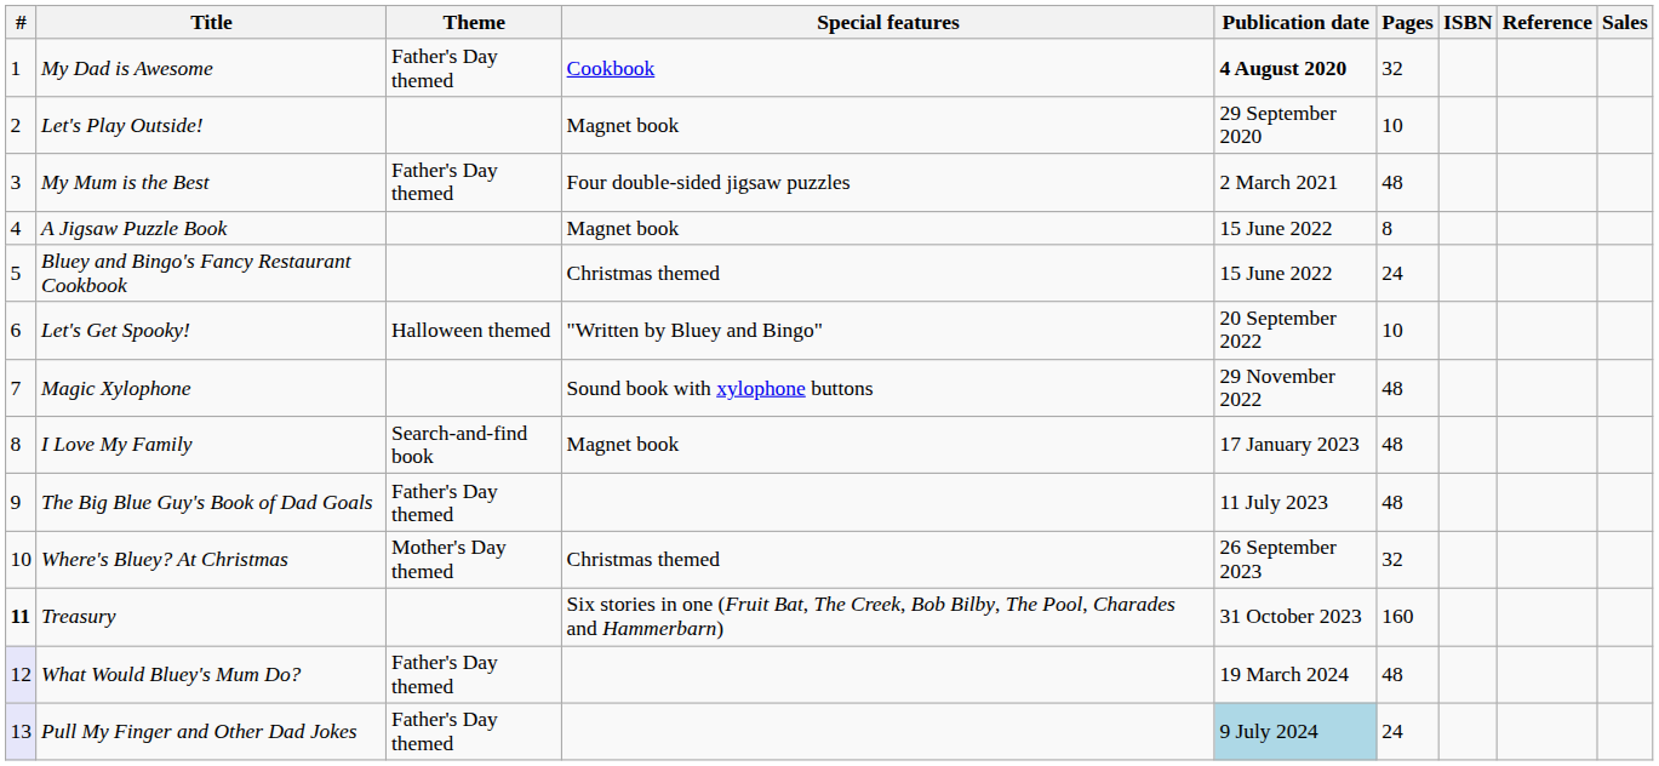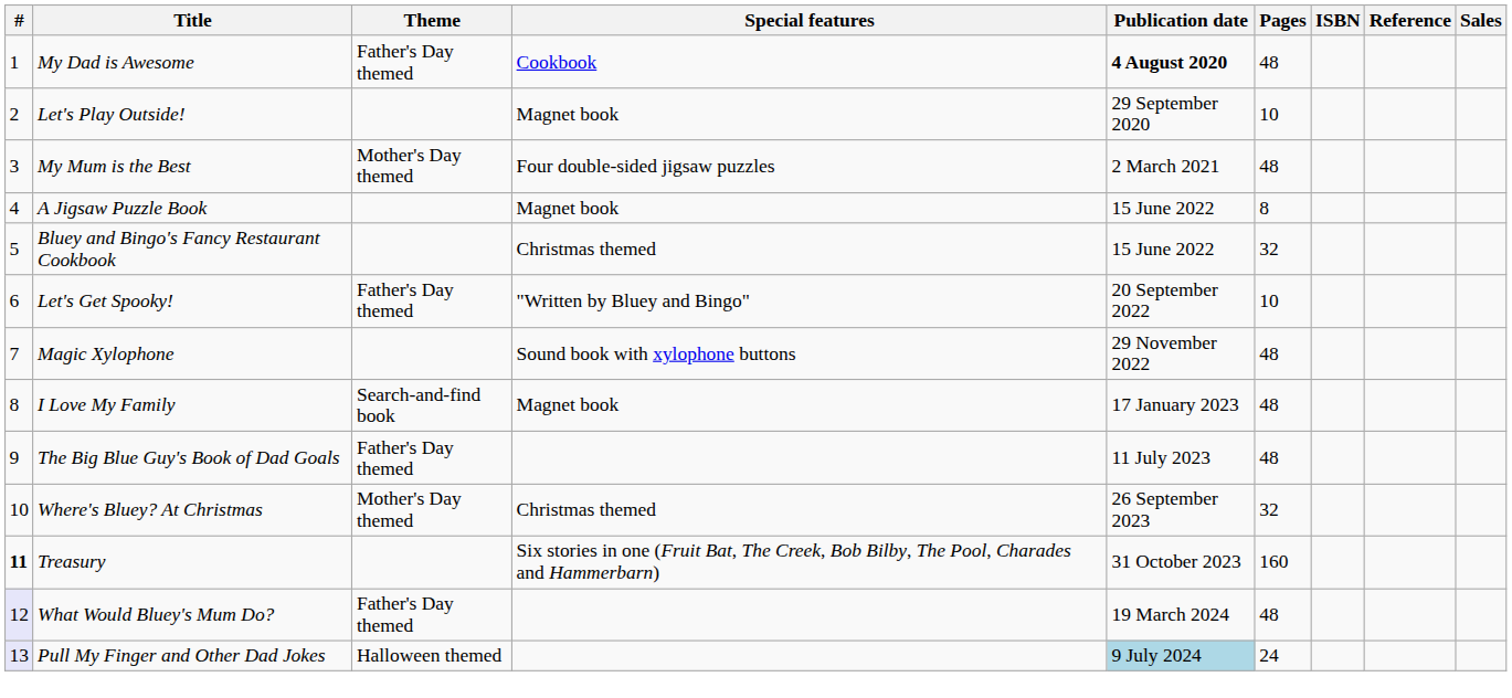My Dad is Awesome | Pages: 32 -> 48
My Mum is the Best | Theme: Father's Day themed -> Mother's Day themed
Bluey and Bingo's Fancy Restaurant Cookbook | Pages: 24 -> 32
Let's Get Spooky! | Theme: Halloween themed -> Father's Day themed
Pull My Finger and Other Dad Jokes | Theme: Father's Day themed -> Halloween themed
